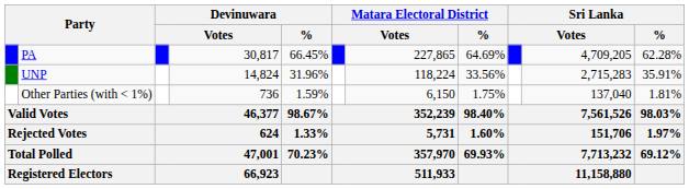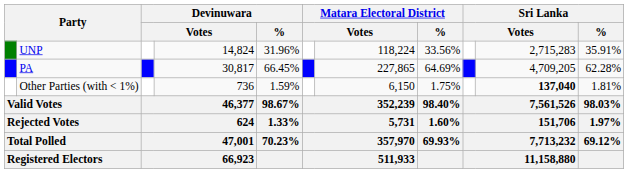rows swapped: PA <-> UNP
Other Parties (with < 1%) | column 10: normal -> bold
